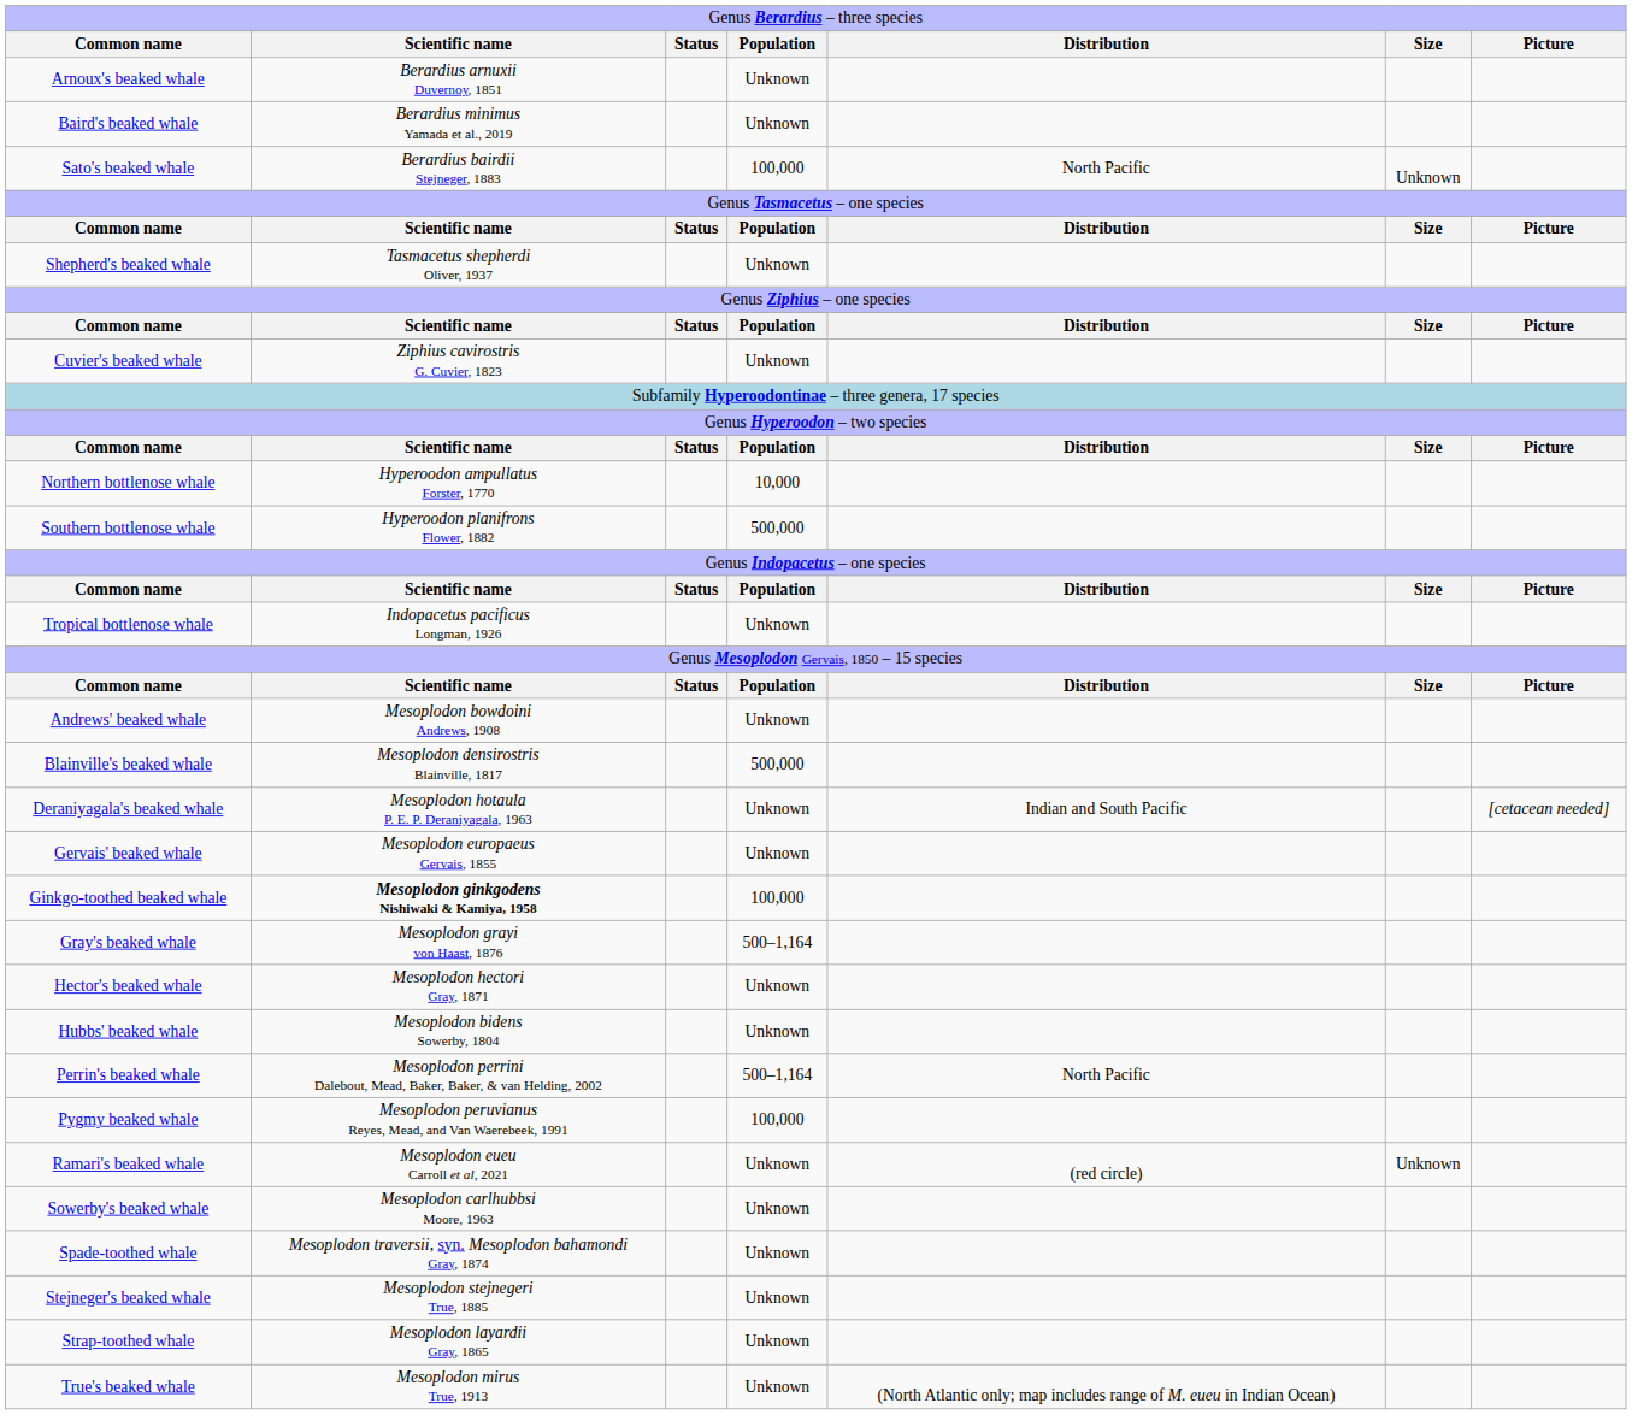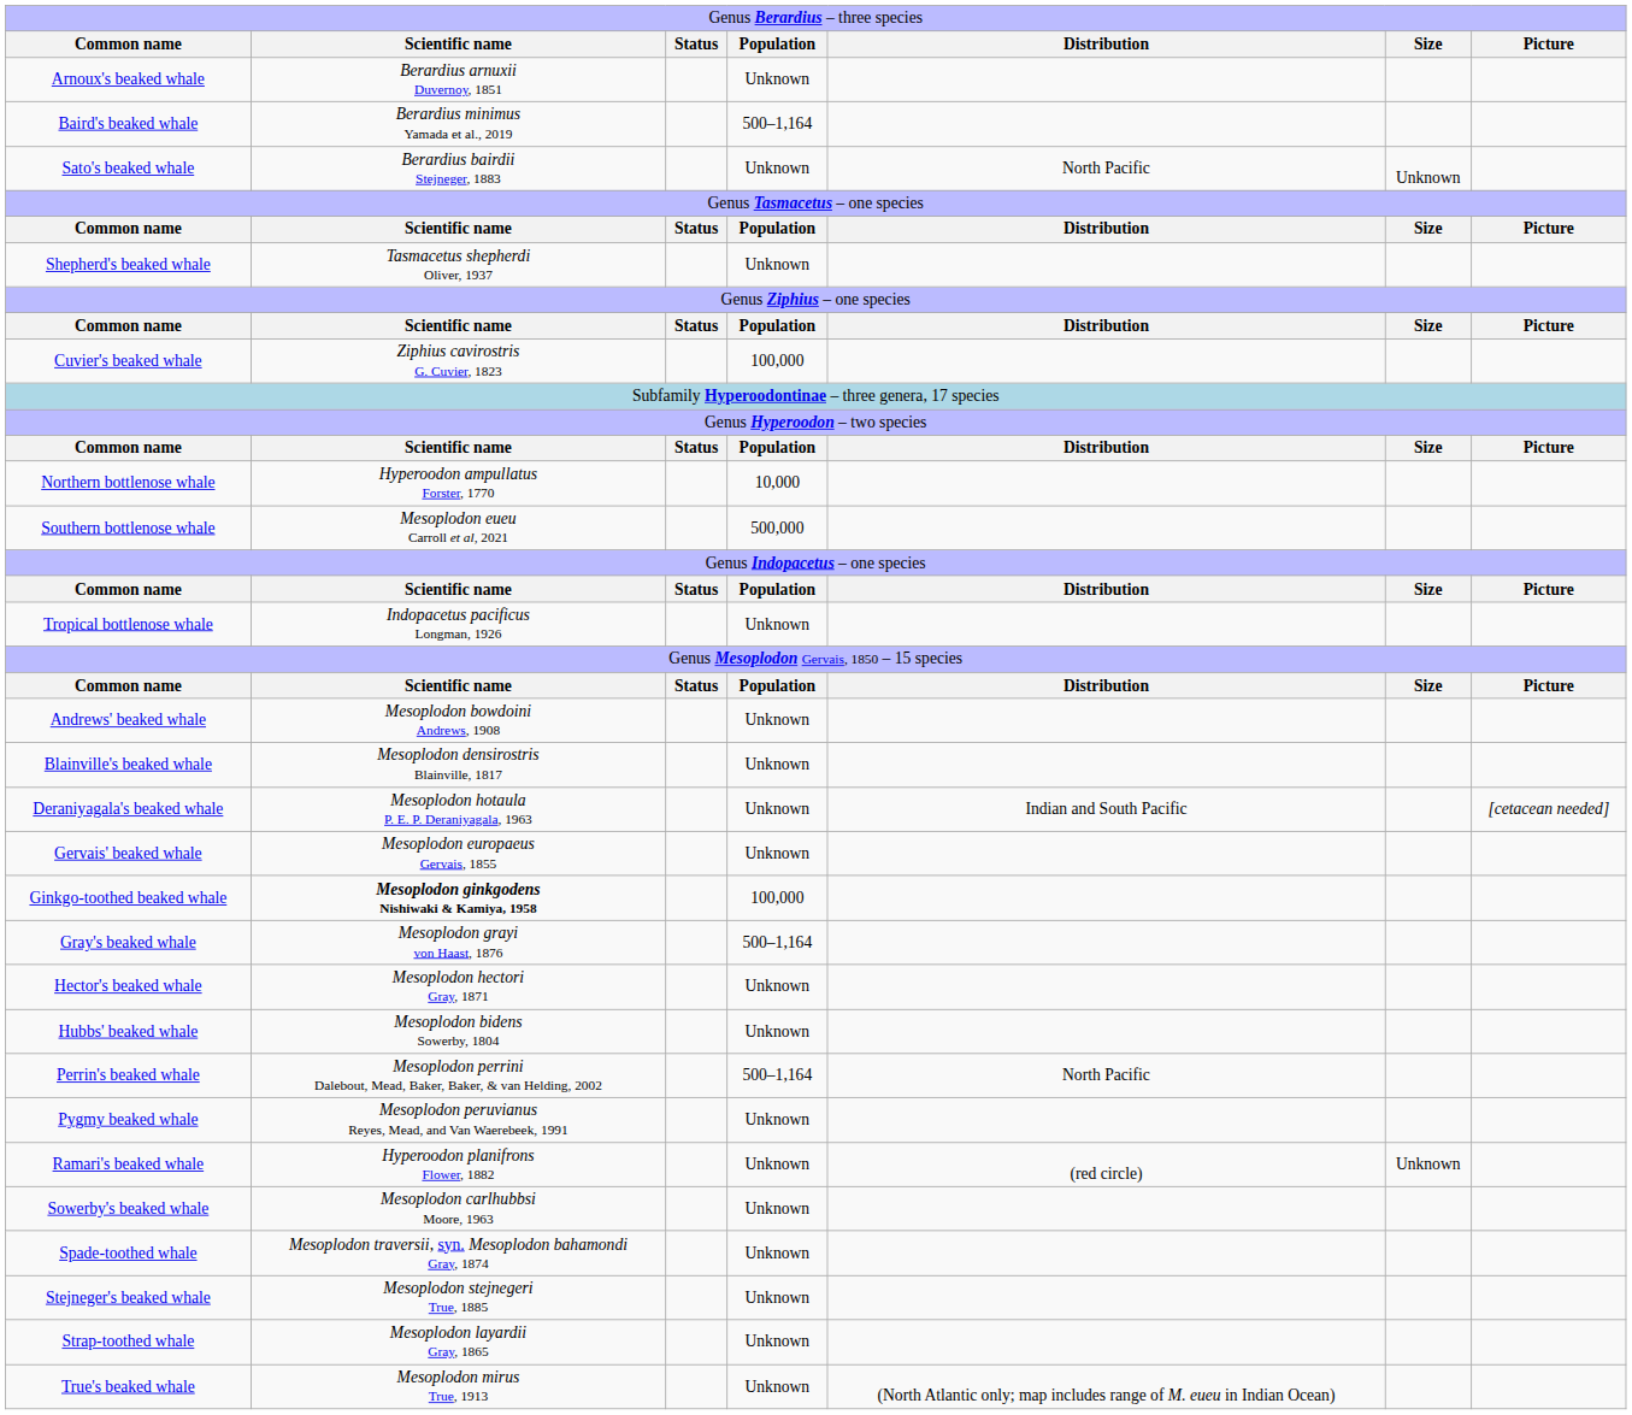Baird's beaked whale | column 4: Unknown -> 500–1,164
Sato's beaked whale | column 4: 100,000 -> Unknown
Cuvier's beaked whale | column 4: Unknown -> 100,000
Southern bottlenose whale | column 2: Hyperoodon planifrons Flower, 1882 -> Mesoplodon eueu Carroll et al, 2021
Blainville's beaked whale | column 4: 500,000 -> Unknown
Pygmy beaked whale | column 4: 100,000 -> Unknown
Ramari's beaked whale | column 2: Mesoplodon eueu Carroll et al, 2021 -> Hyperoodon planifrons Flower, 1882
